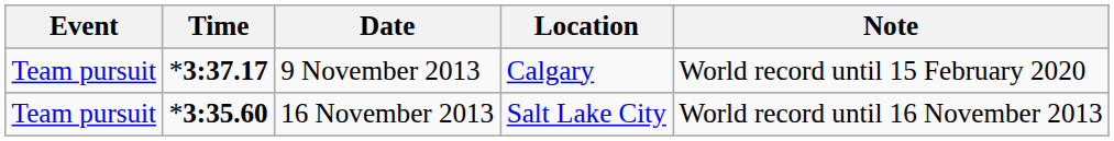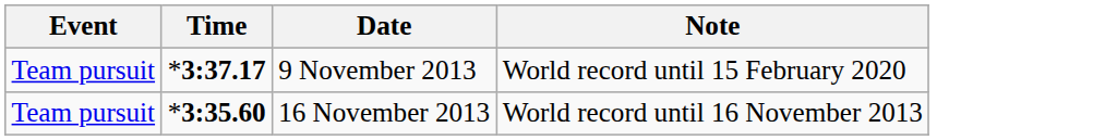- column: Location | Calgary | Salt Lake City
